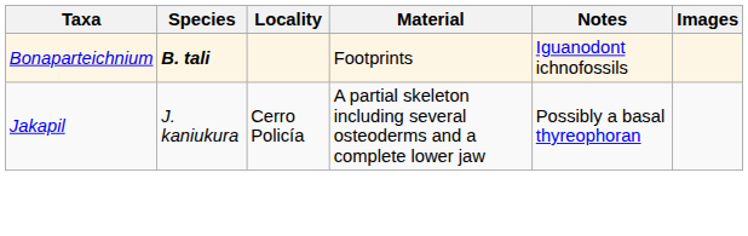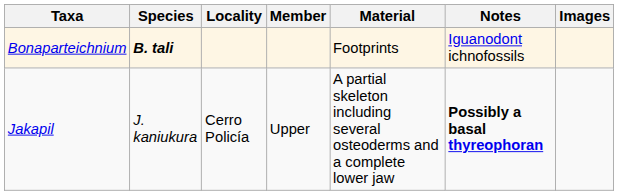+ column: Member | Upper
Jakapil | Notes: normal -> bold
